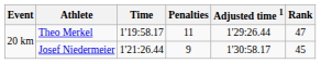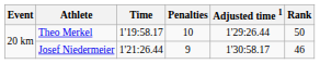Theo Merkel | Penalties: 11 -> 10
Theo Merkel | Rank: 47 -> 50
Josef Niedermeier | Rank: 45 -> 46
